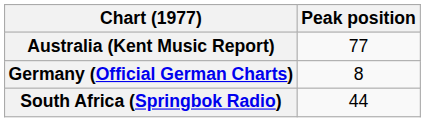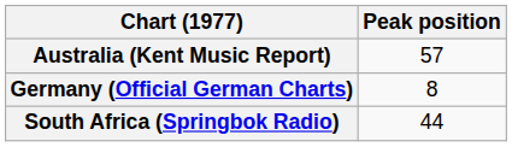Australia (Kent Music Report) | Peak position: 77 -> 57
